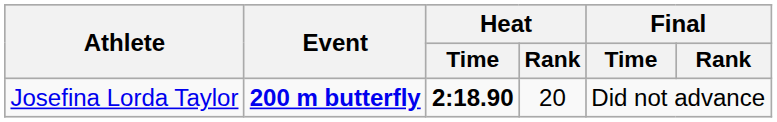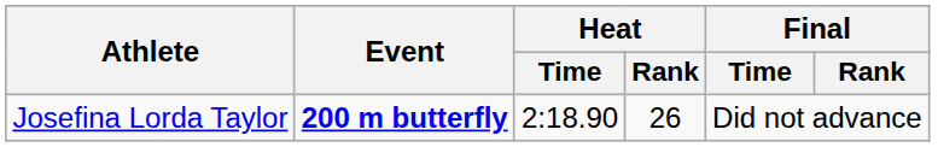Josefina Lorda Taylor | Heat / Time: bold -> normal
Josefina Lorda Taylor | Heat / Rank: 20 -> 26
